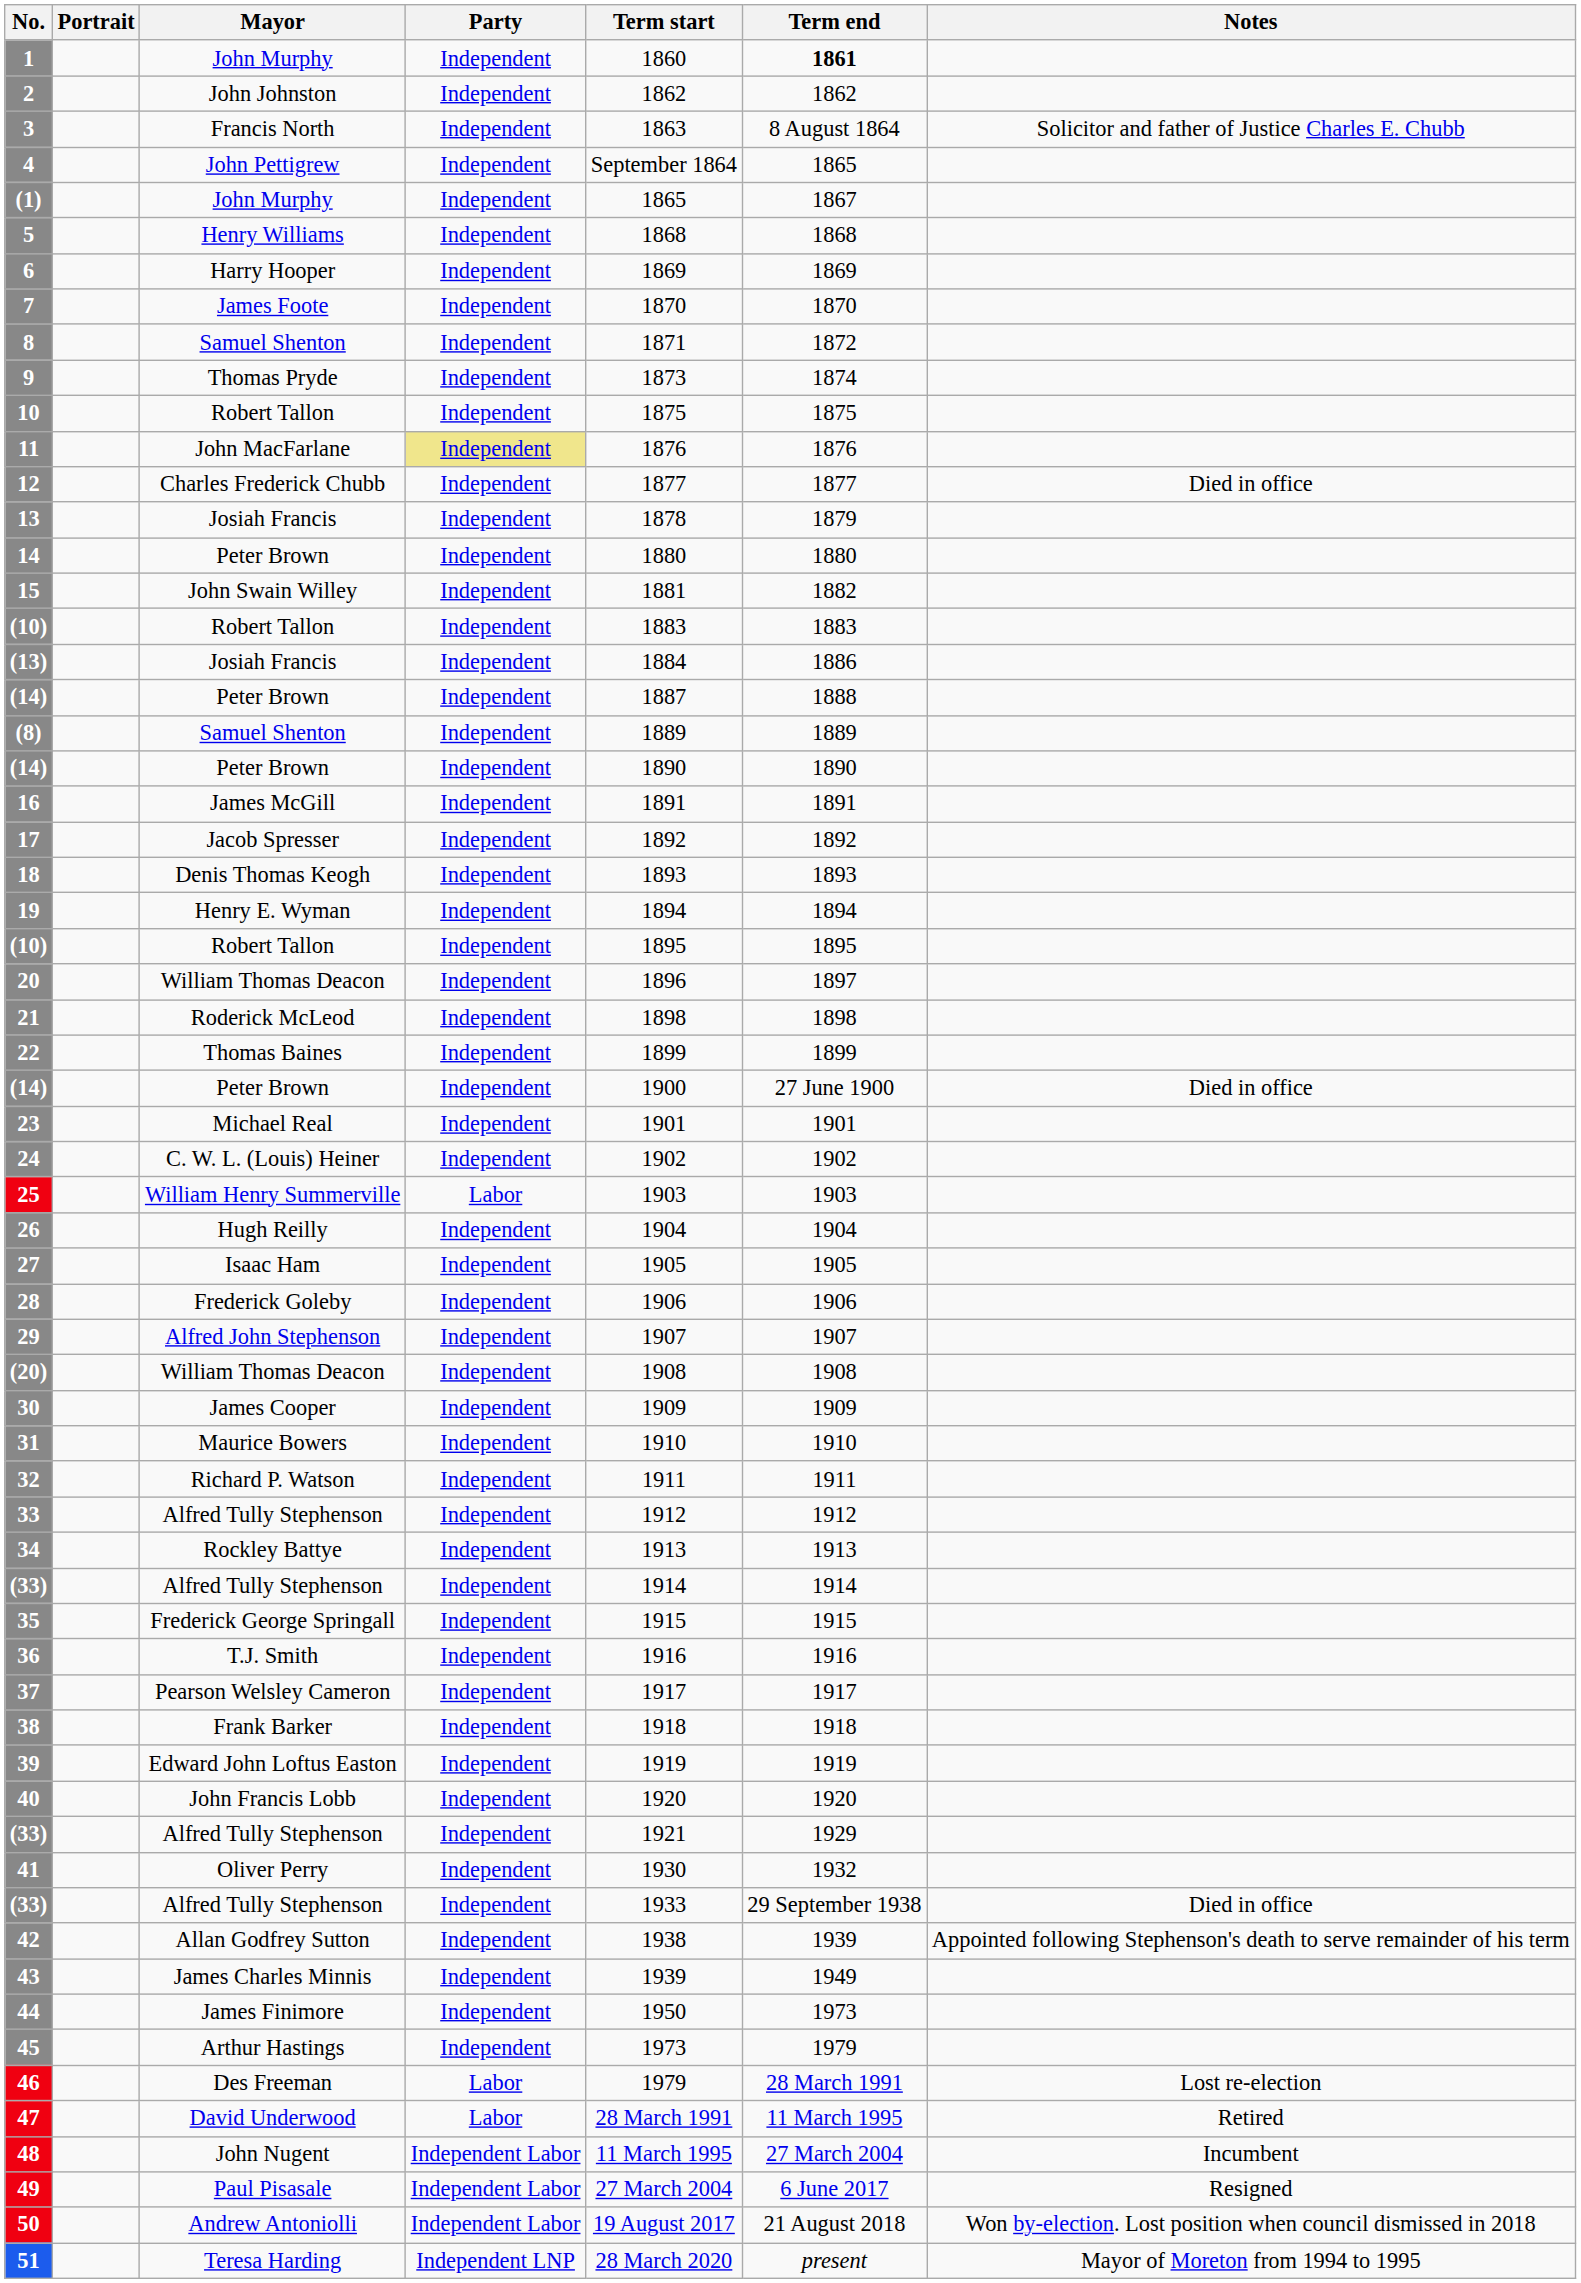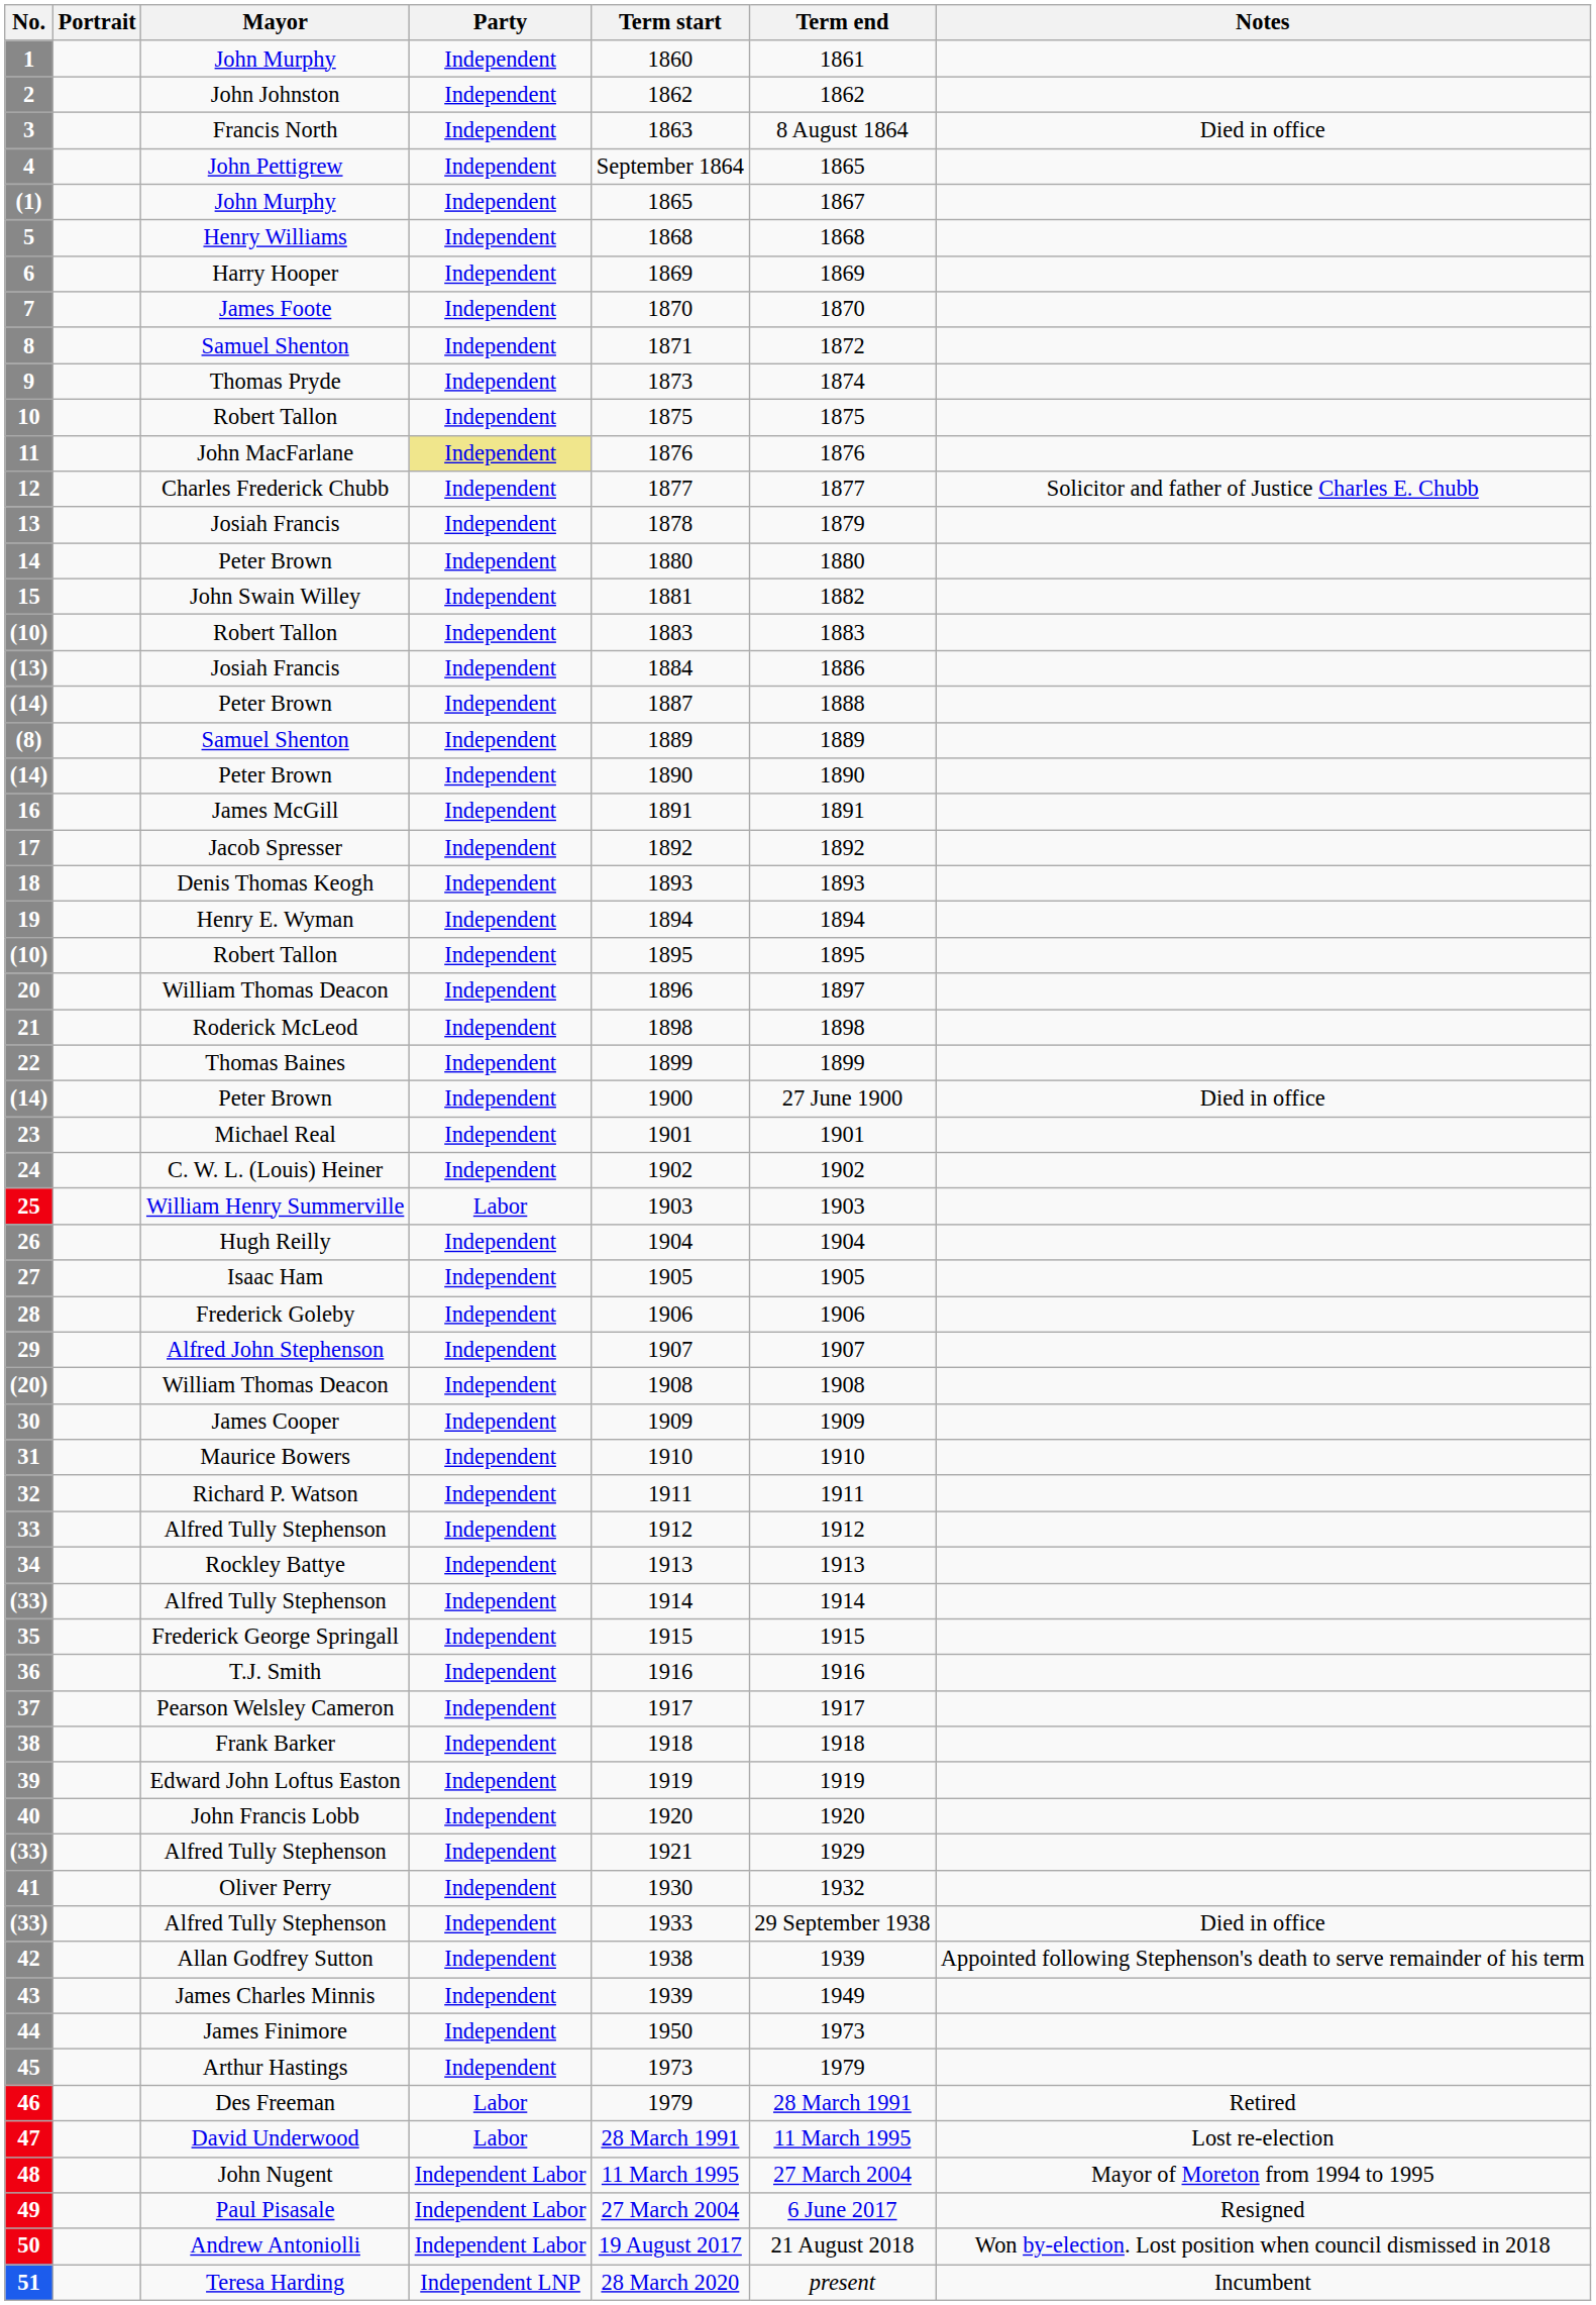1 | Term end: bold -> normal
3 | Notes: Solicitor and father of Justice Charles E. Chubb -> Died in office
12 | Notes: Died in office -> Solicitor and father of Justice Charles E. Chubb
46 | Notes: Lost re-election -> Retired
47 | Notes: Retired -> Lost re-election
48 | Notes: Incumbent -> Mayor of Moreton from 1994 to 1995
51 | Notes: Mayor of Moreton from 1994 to 1995 -> Incumbent
